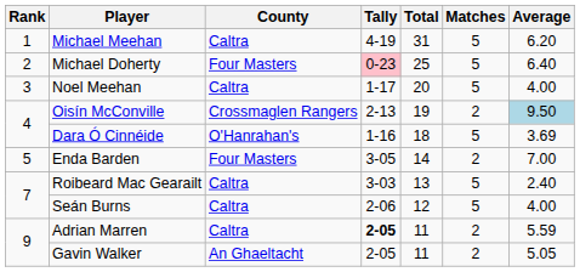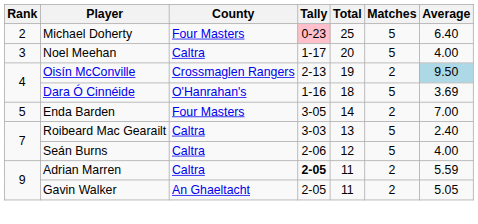- row: 1 | Michael Meehan | Caltra | 4-19 | 31 | 5 | 6.20
